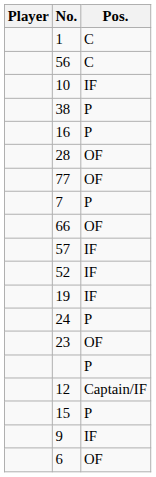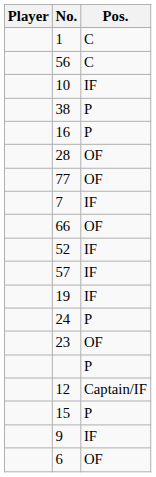7 | Pos.: P -> IF
rows swapped: 57 <-> 52
